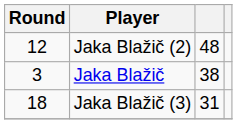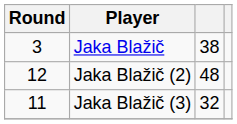rows swapped: Jaka Blažič <-> Jaka Blažič (2)
Jaka Blažič (3) | Round: 18 -> 11
Jaka Blažič (3) | column 3: 31 -> 32
